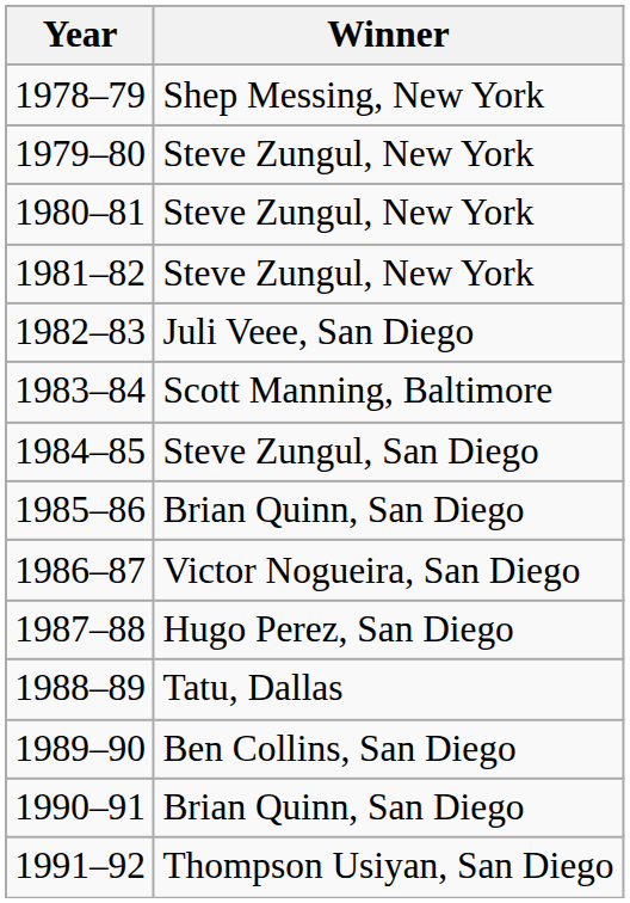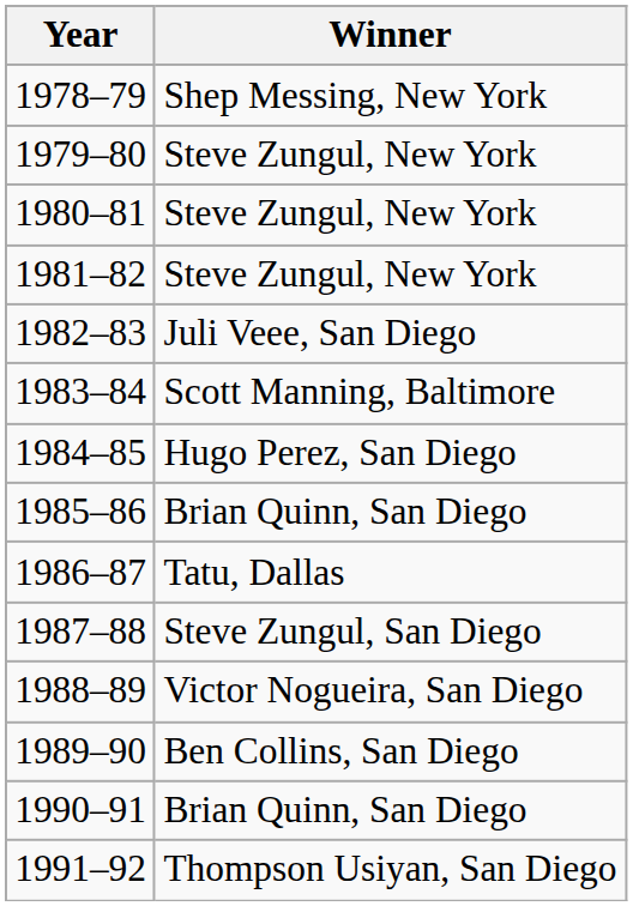1984–85 | Winner: Steve Zungul, San Diego -> Hugo Perez, San Diego
1986–87 | Winner: Victor Nogueira, San Diego -> Tatu, Dallas
1987–88 | Winner: Hugo Perez, San Diego -> Steve Zungul, San Diego
1988–89 | Winner: Tatu, Dallas -> Victor Nogueira, San Diego
